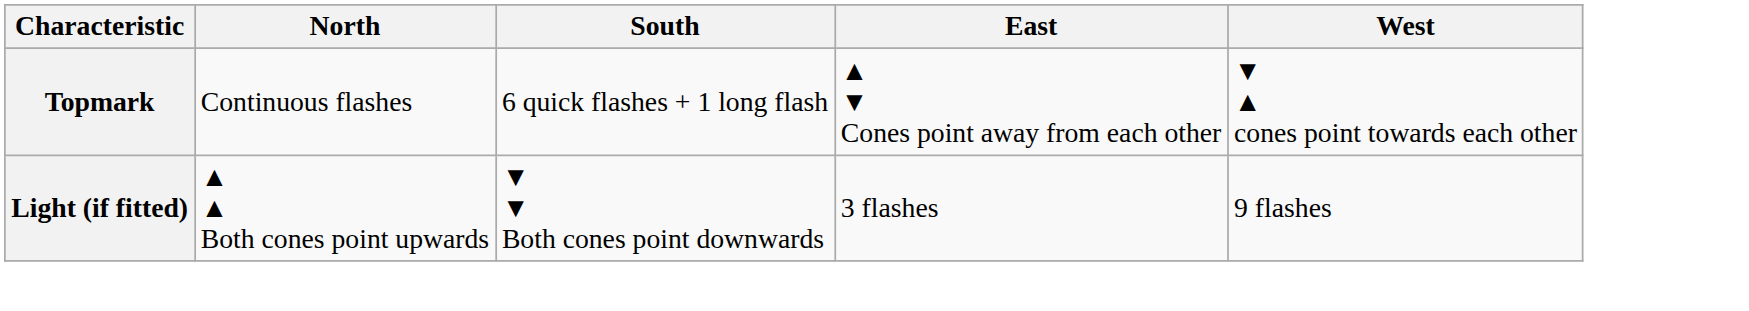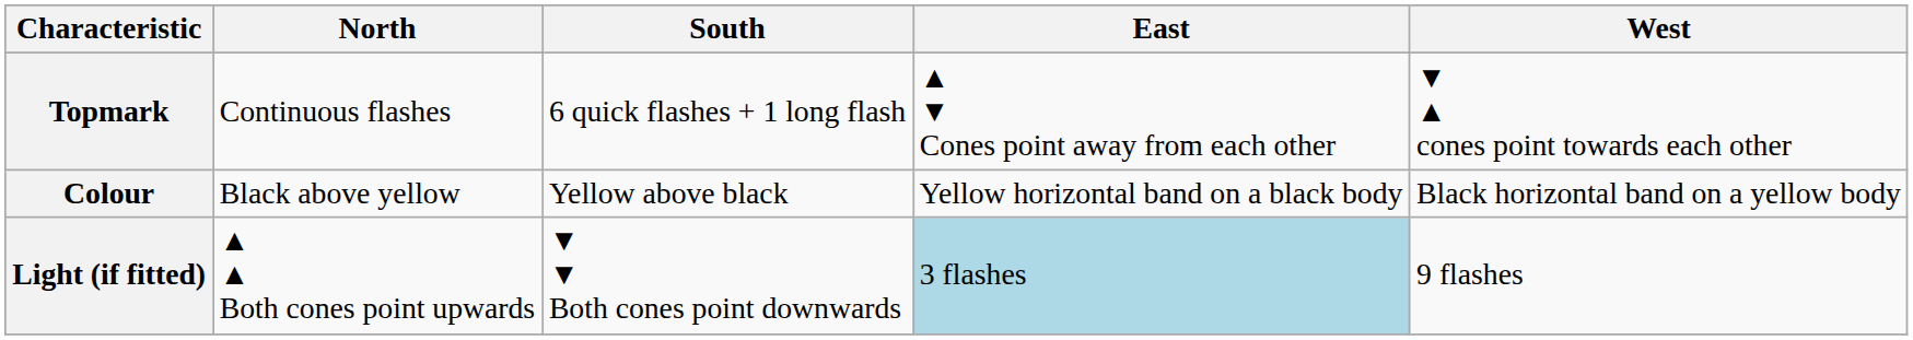+ row: Colour | Black above yellow | Yellow above black | Yellow horizontal band on a black body | Black horizontal band on a yellow body
Light (if fitted) | East: no background -> lightblue background
